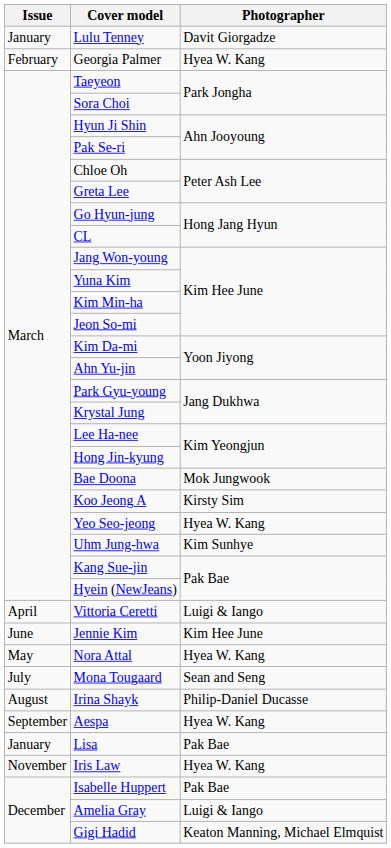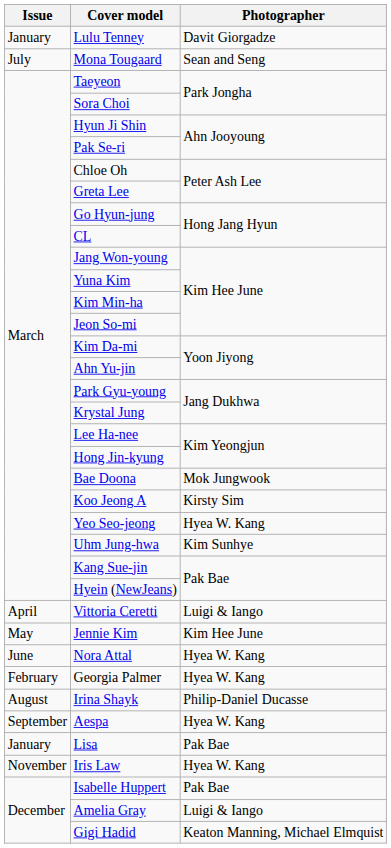rows swapped: Georgia Palmer <-> Mona Tougaard
Jennie Kim | Issue: June -> May
Nora Attal | Issue: May -> June
